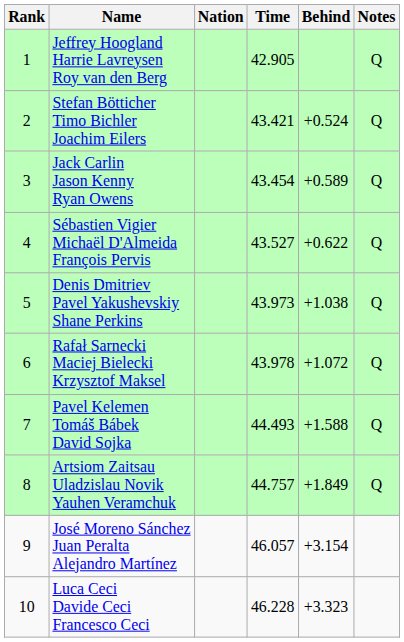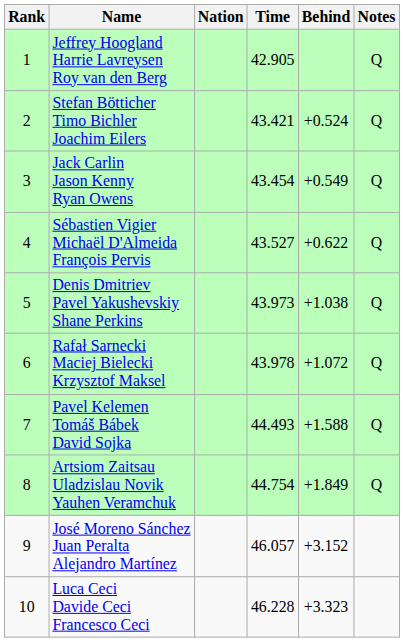Jack Carlin Jason Kenny Ryan Owens | Behind: +0.589 -> +0.549
Artsiom Zaitsau Uladzislau Novik Yauhen Veramchuk | Time: 44.757 -> 44.754
José Moreno Sánchez Juan Peralta Alejandro Martínez | Behind: +3.154 -> +3.152
